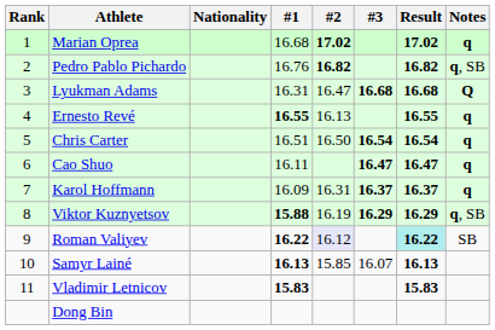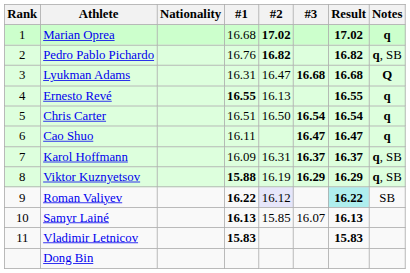Karol Hoffmann | Notes: q -> q, SB
